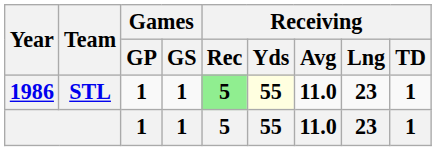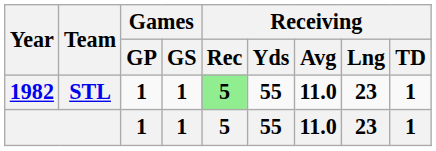STL | Year: 1986 -> 1982
STL | Receiving / Yds: lightyellow background -> no background
